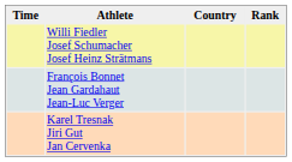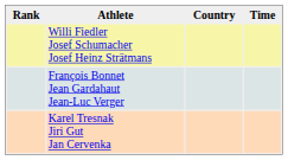columns swapped: Rank <-> Time
